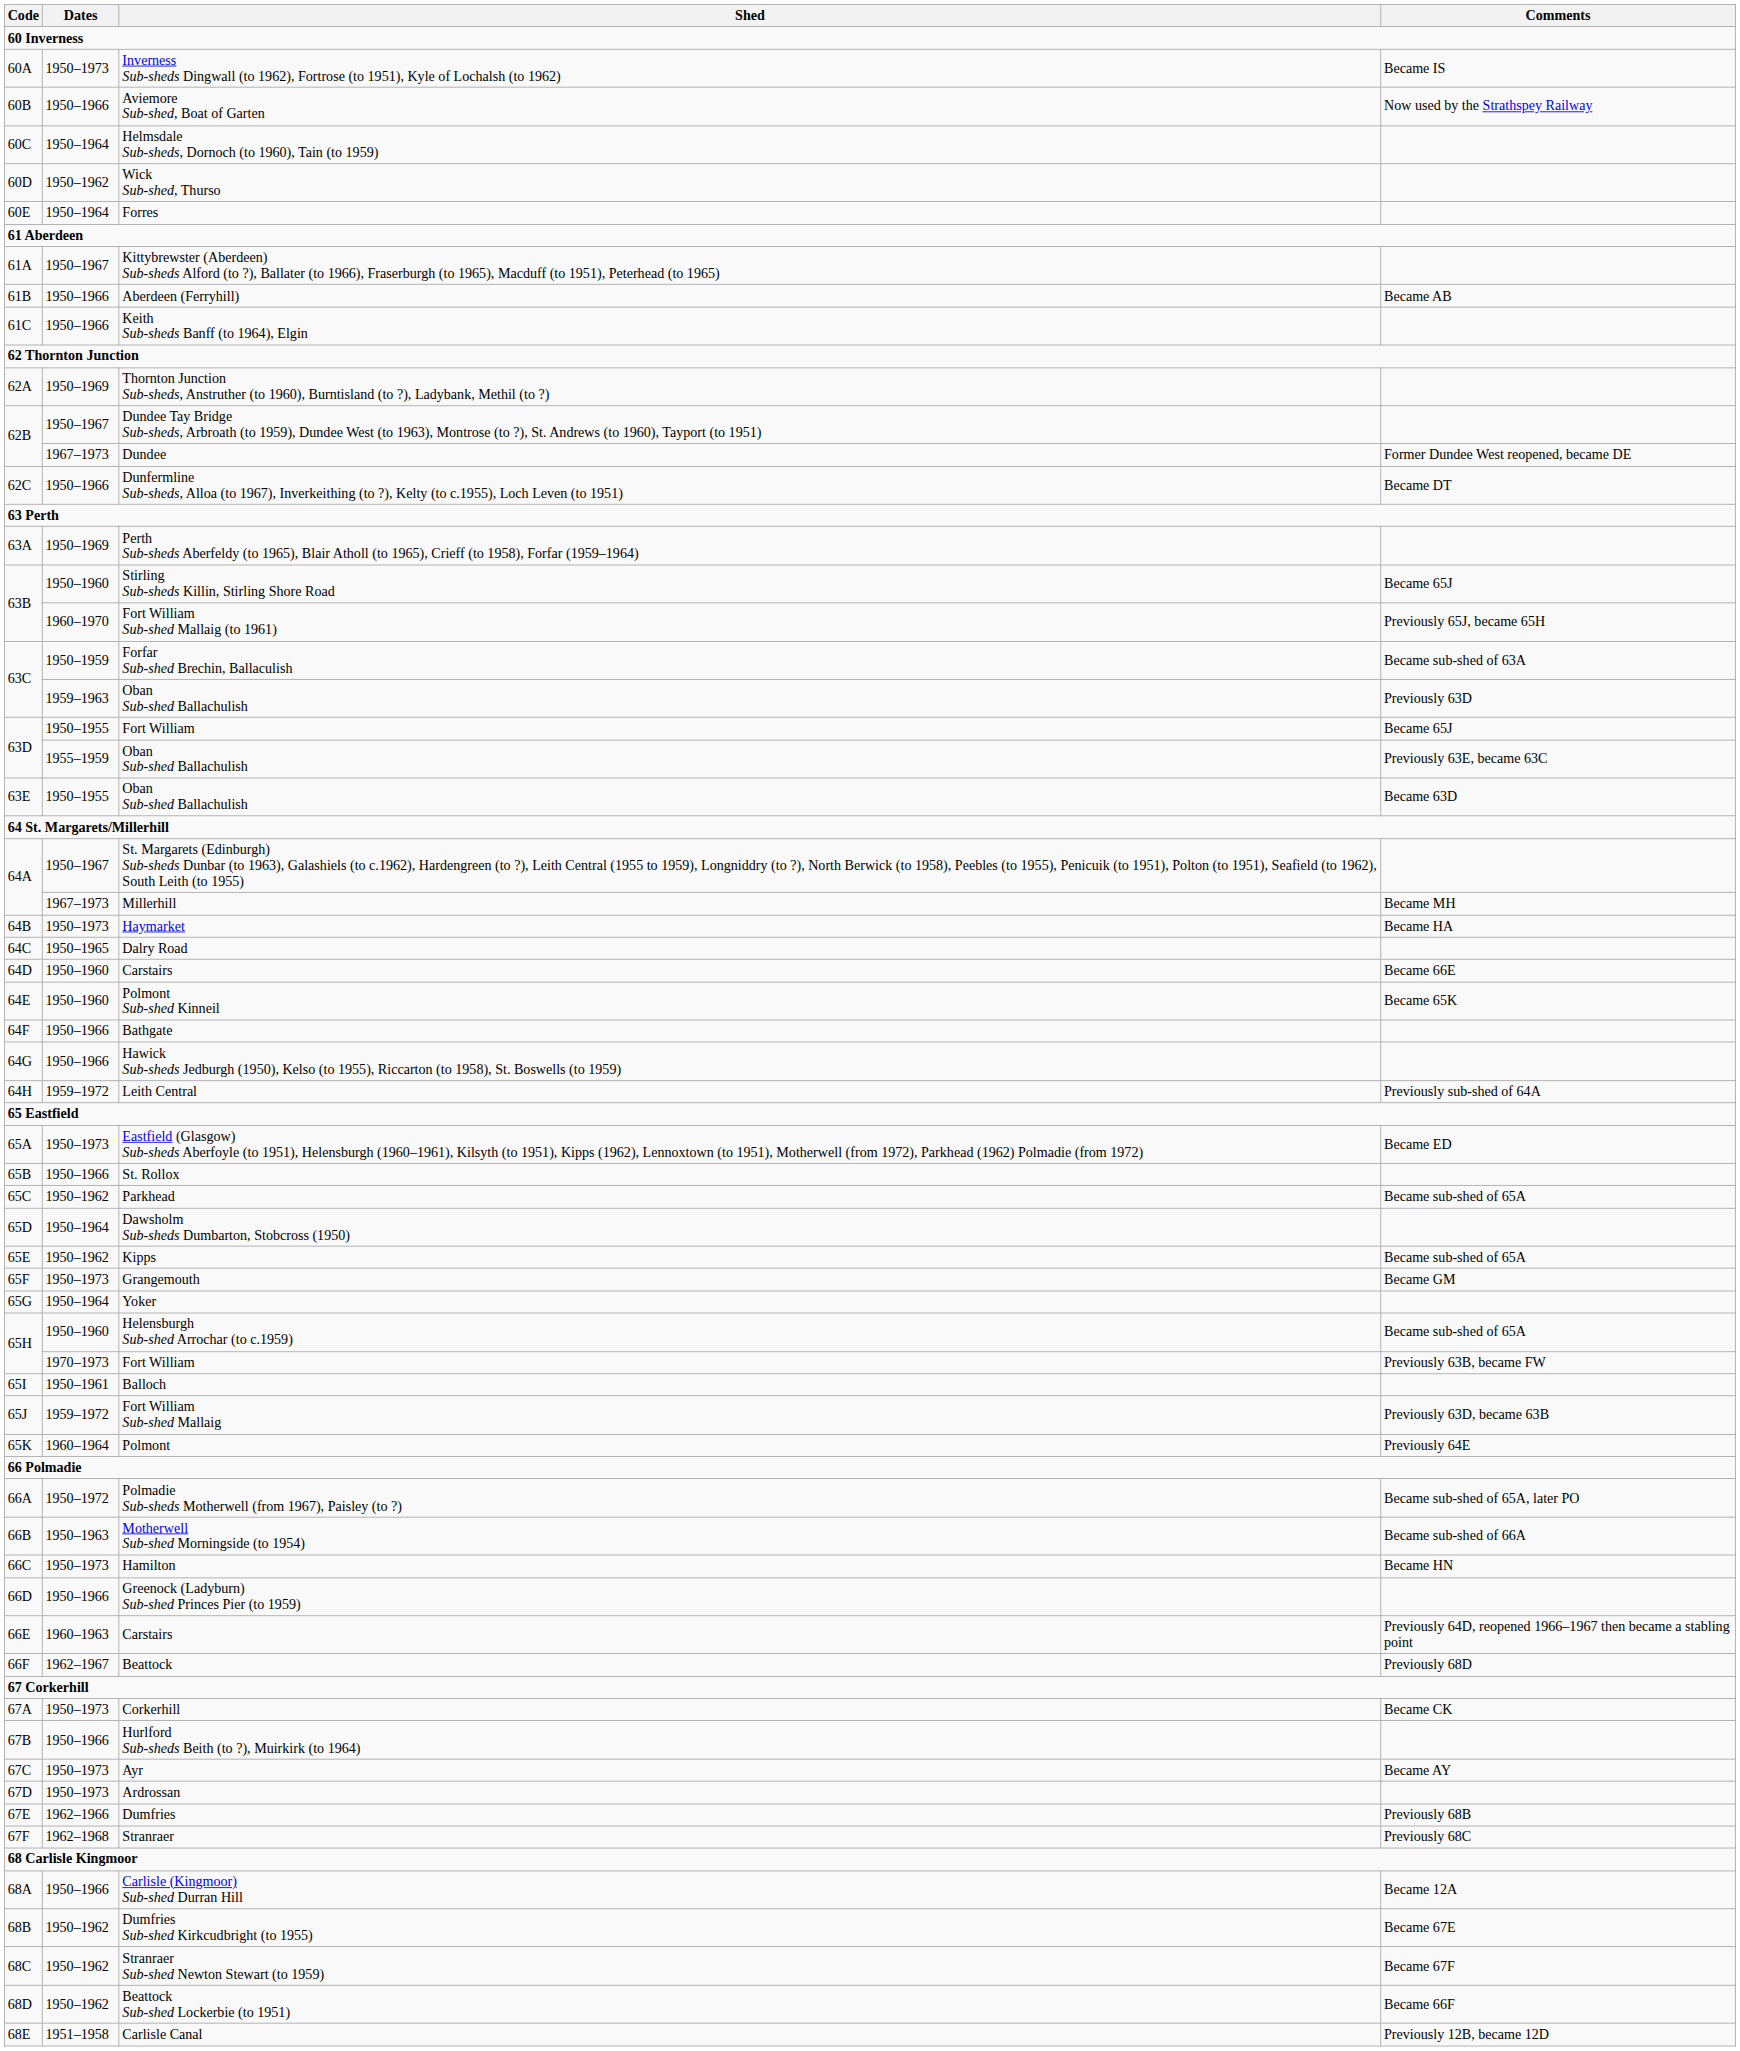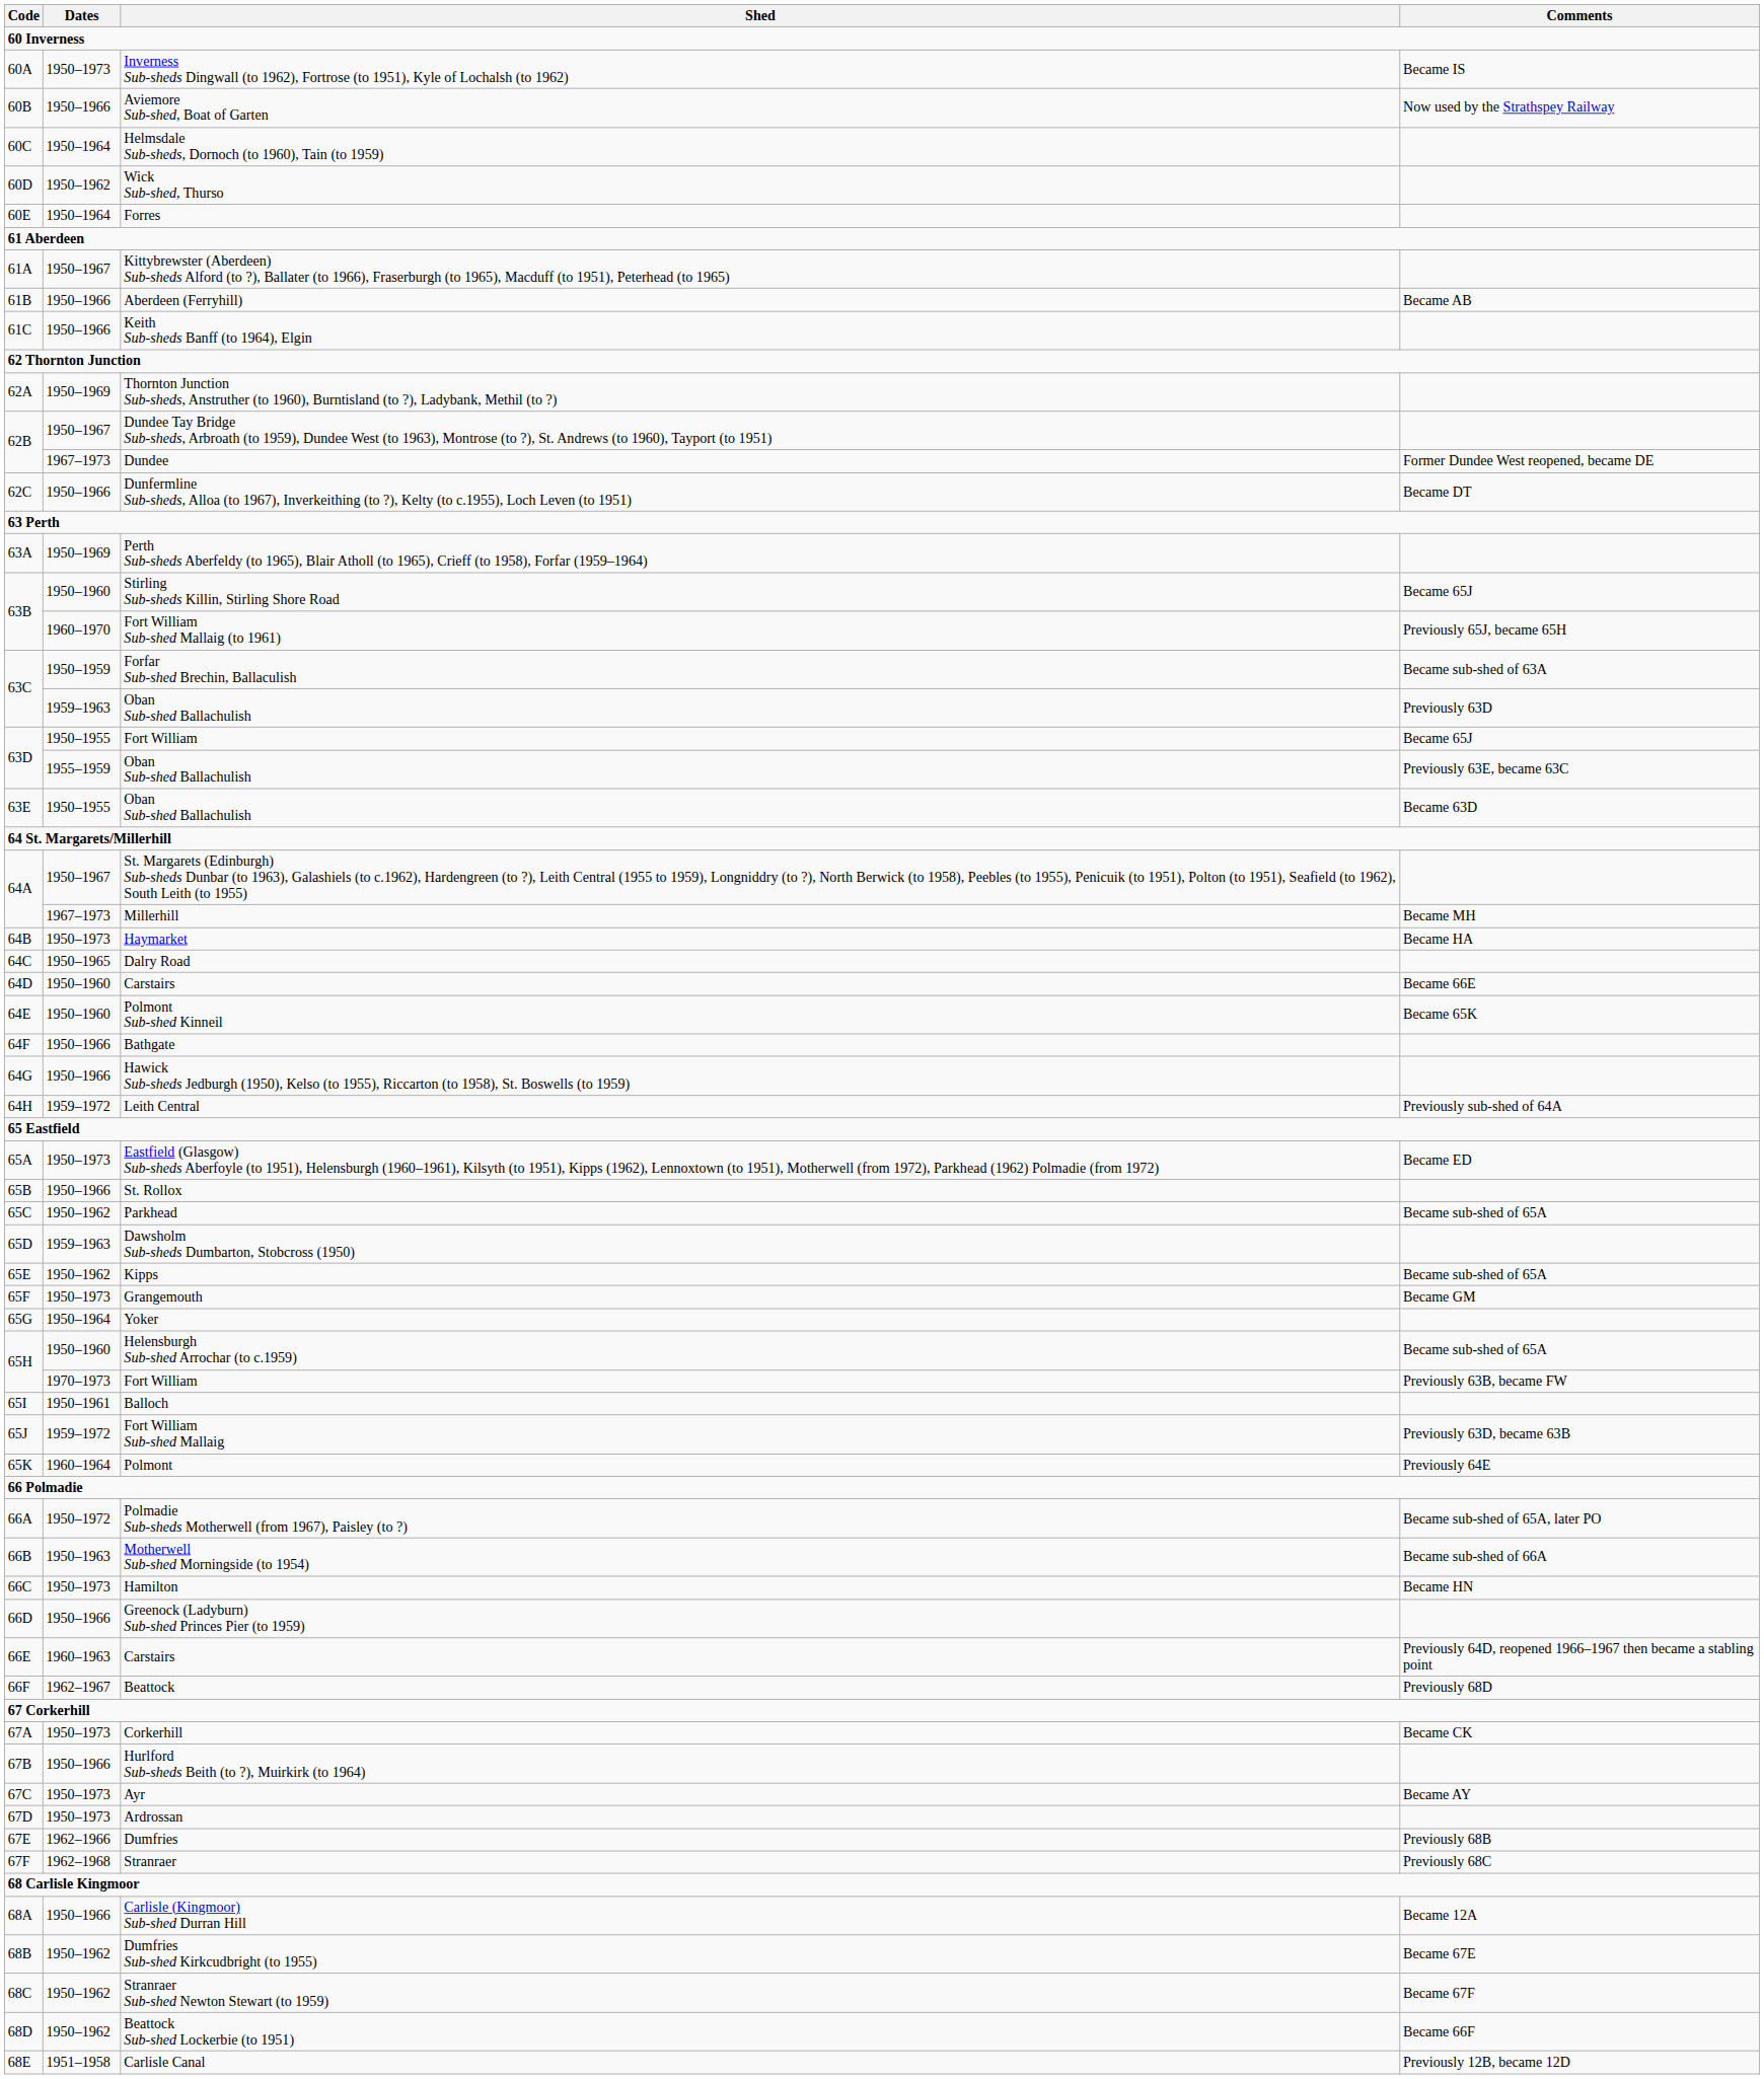Dawsholm Sub-sheds Dumbarton, Stobcross (1950) | Dates: 1950–1964 -> 1959–1963
